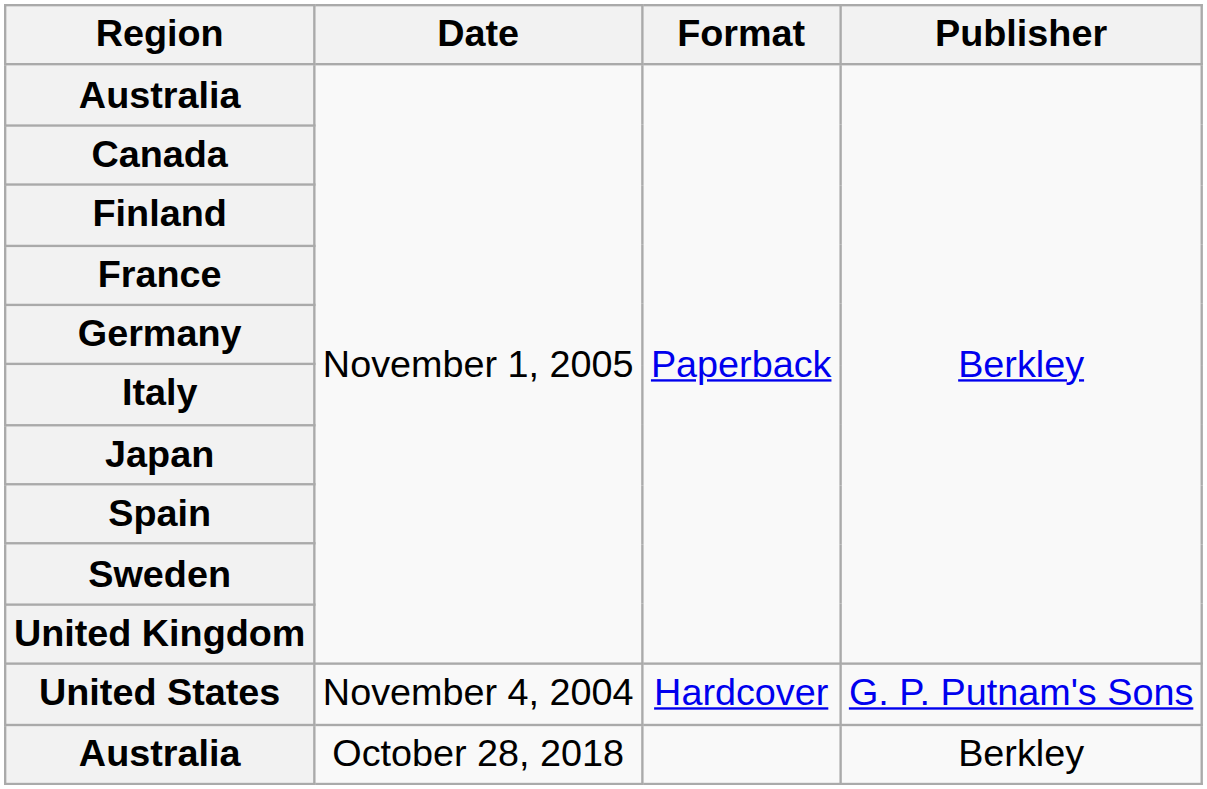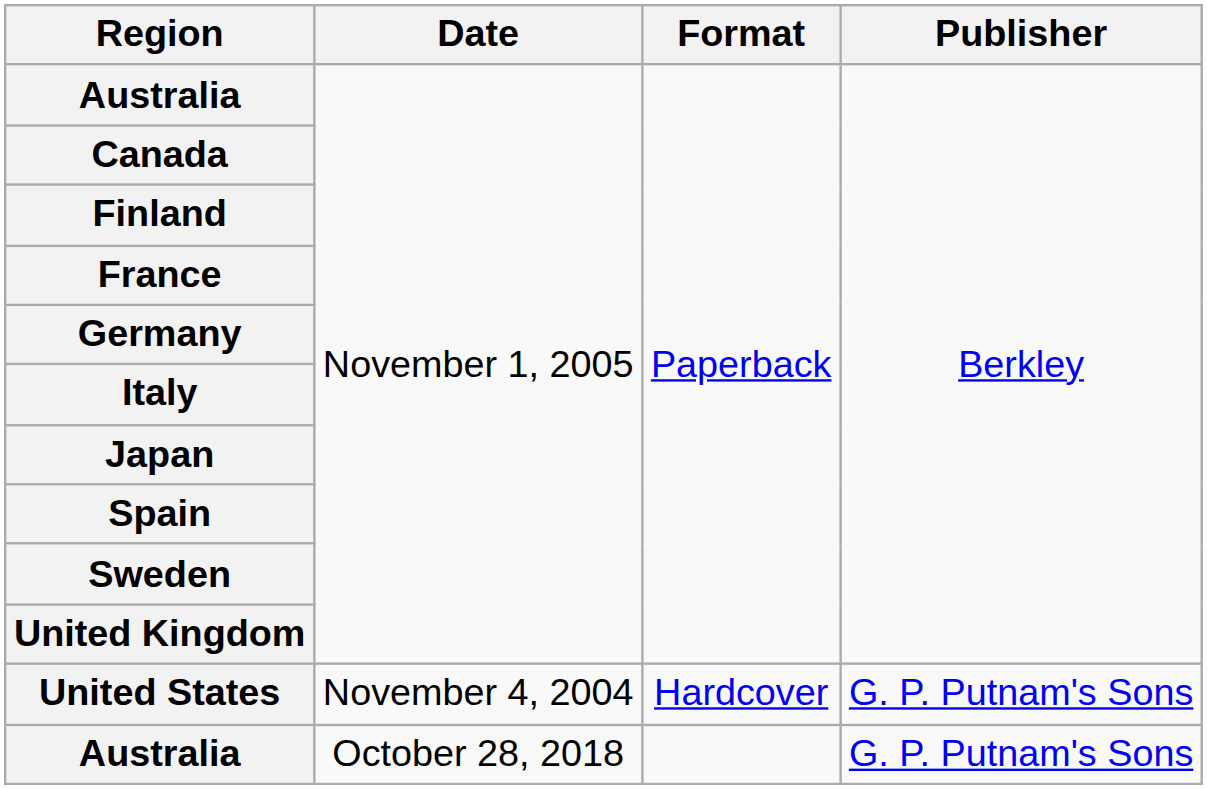October 28, 2018 | Publisher: Berkley -> G. P. Putnam's Sons
